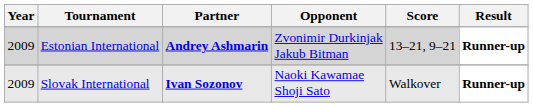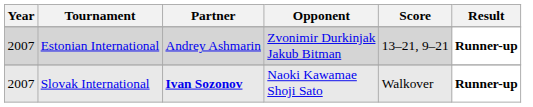Estonian International | Year: 2009 -> 2007
Estonian International | Partner: bold -> normal
Slovak International | Year: 2009 -> 2007
